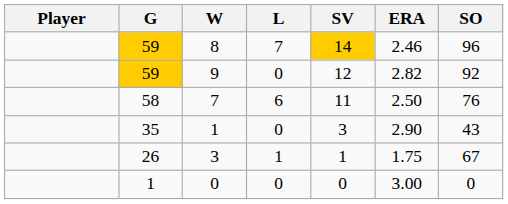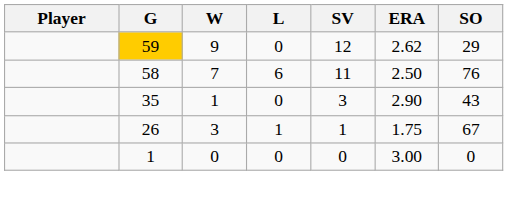- row: 59 | 8 | 7 | 14 | 2.46 | 96
9 | ERA: 2.82 -> 2.62
9 | SO: 92 -> 29
